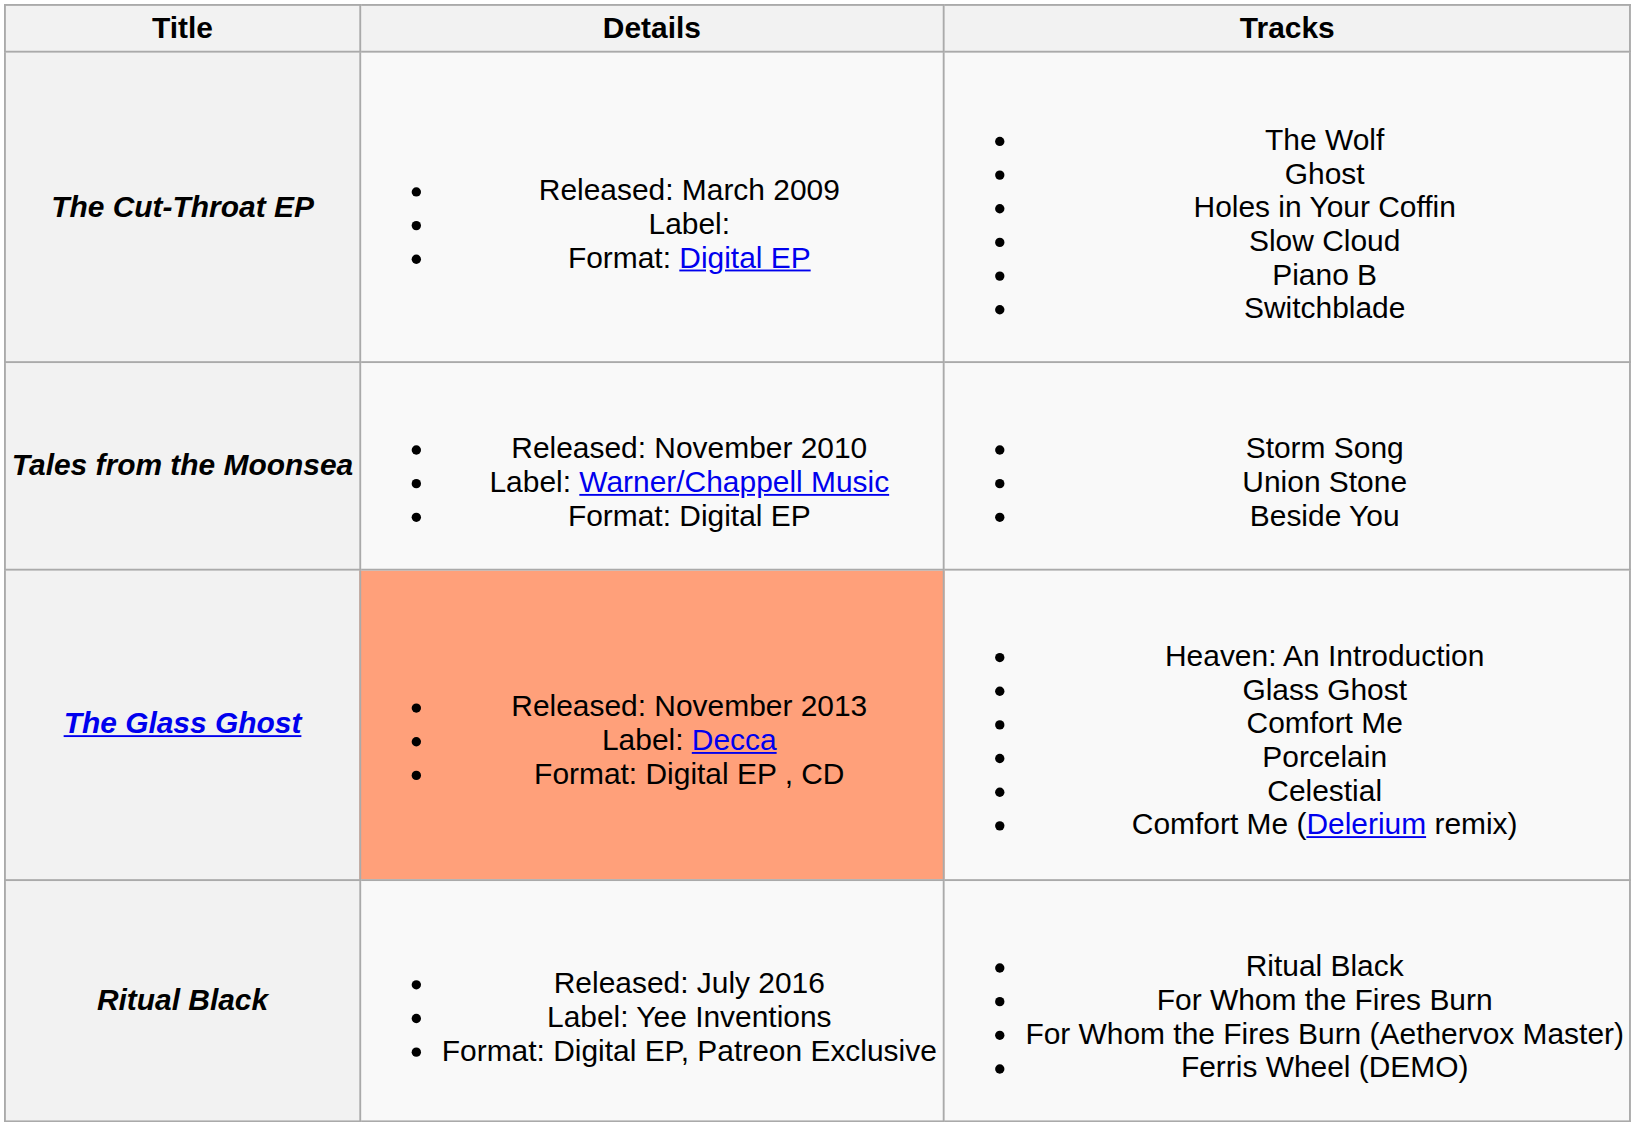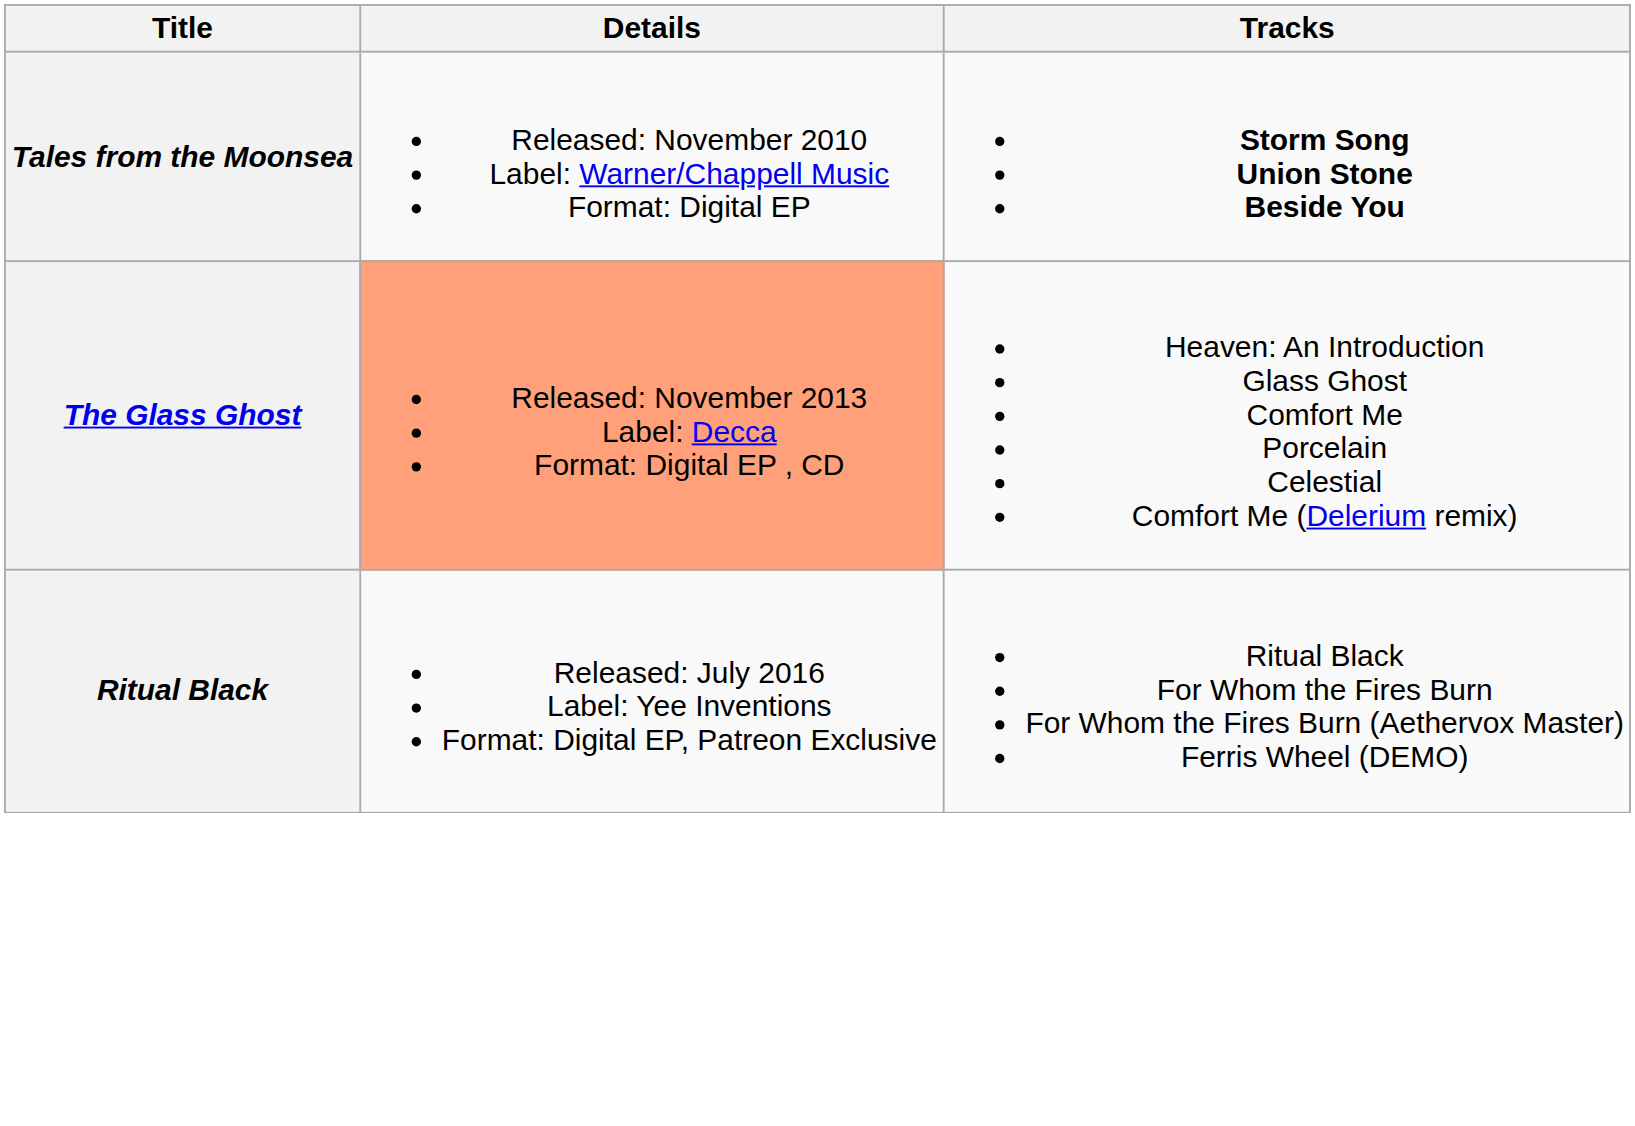- row: The Cut-Throat EP | Released: March 2009 Label: Format: Digital EP | The Wolf Ghost Holes in Your Coffin Slow Cloud Piano B Switchblade
Tales from the Moonsea | Tracks: normal -> bold
